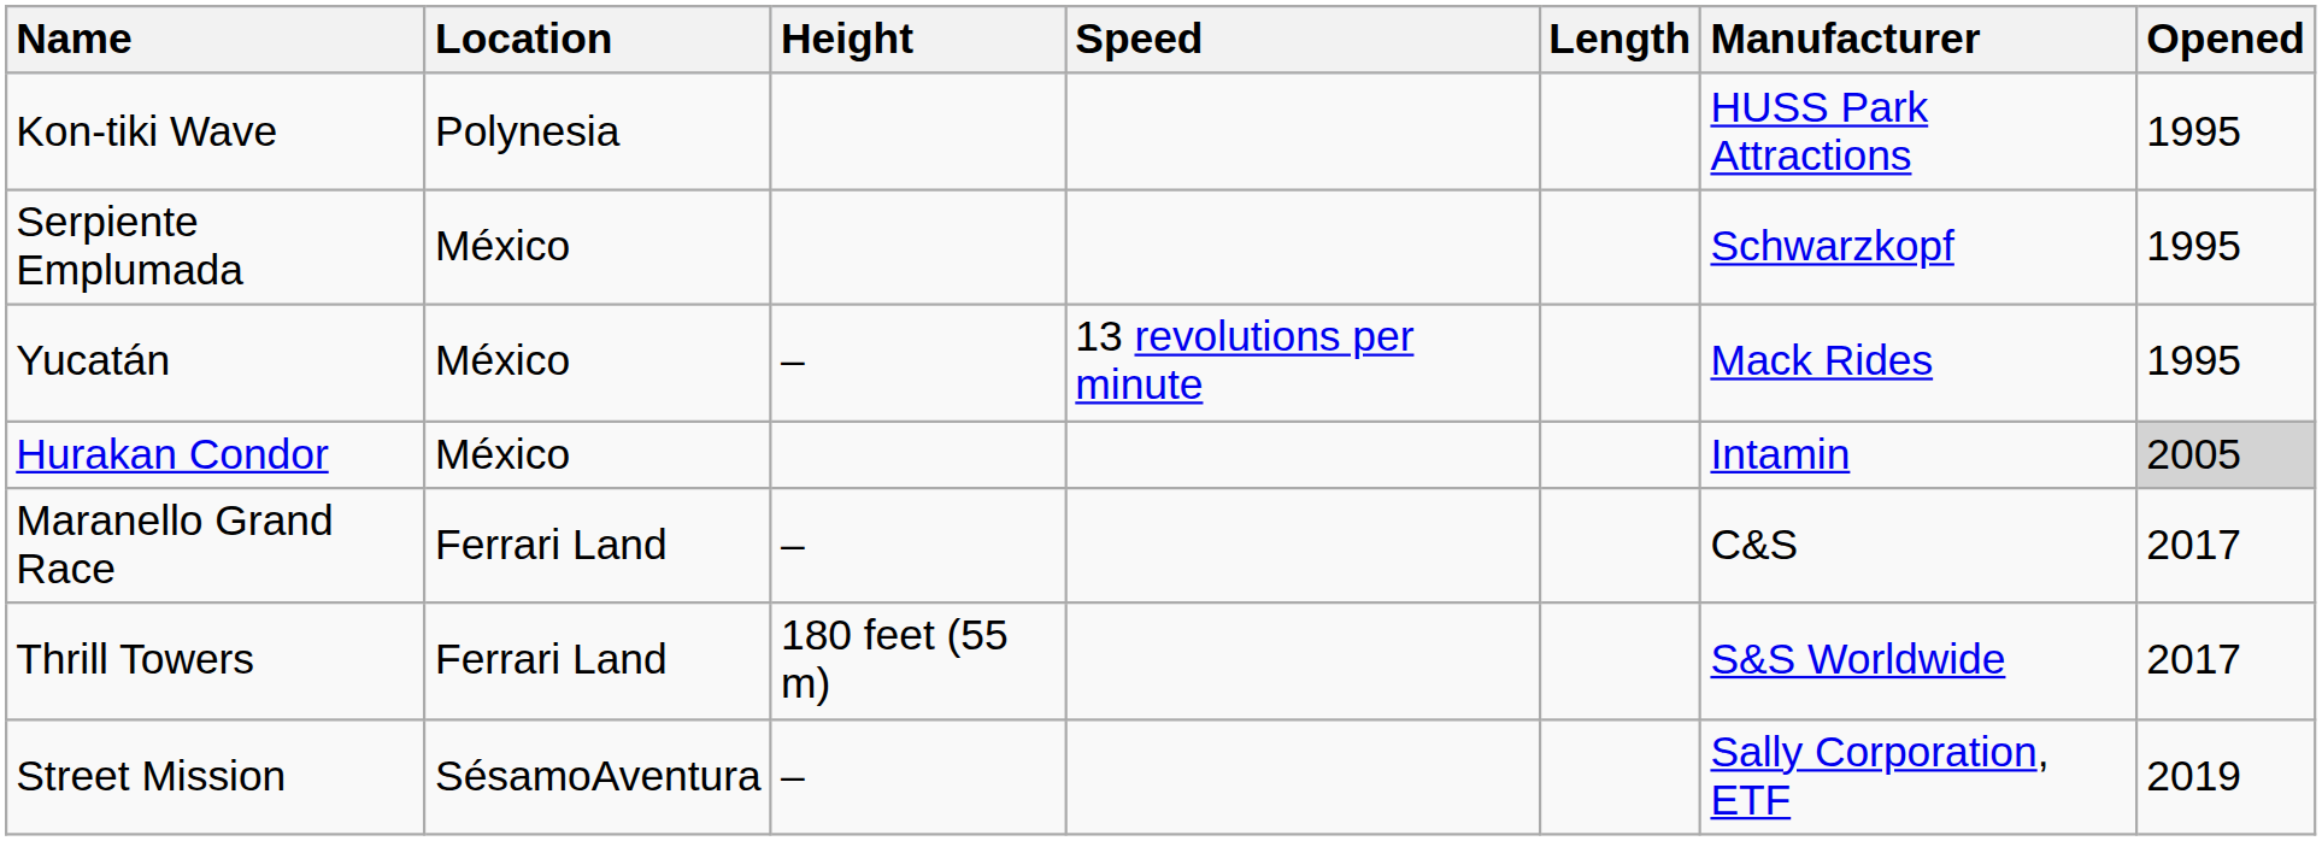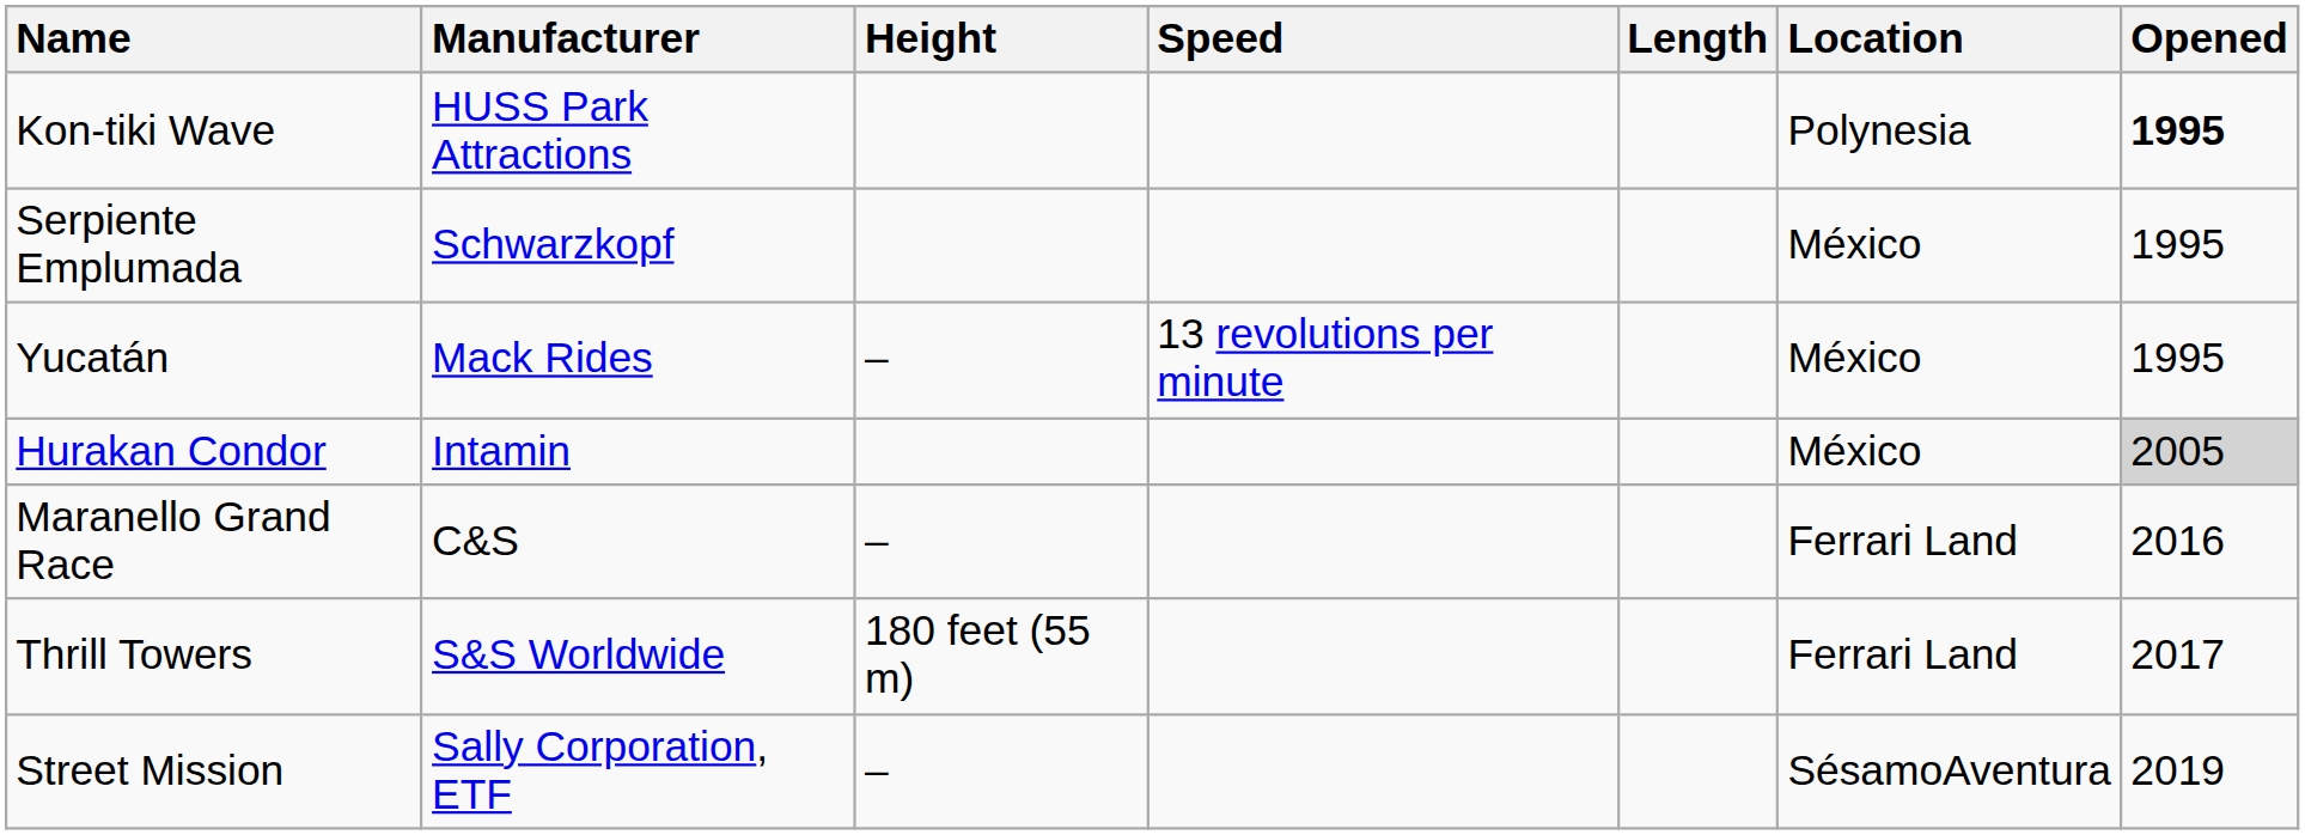columns swapped: Manufacturer <-> Location
Kon-tiki Wave | Opened: normal -> bold
Maranello Grand Race | Opened: 2017 -> 2016
